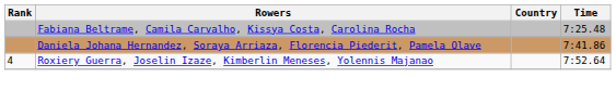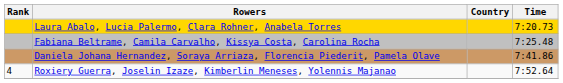+ row: Laura Abalo, Lucia Palermo, Clara Rohner, Anabela Torres | 7:20.73
